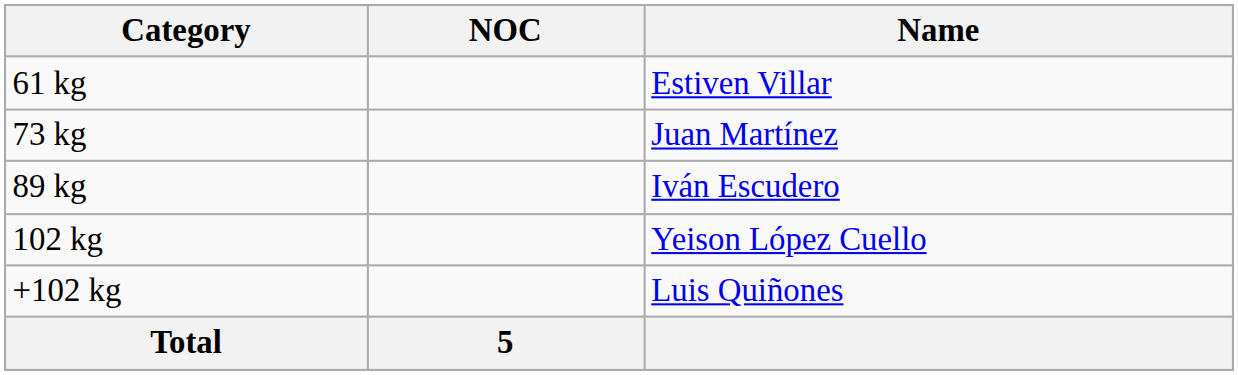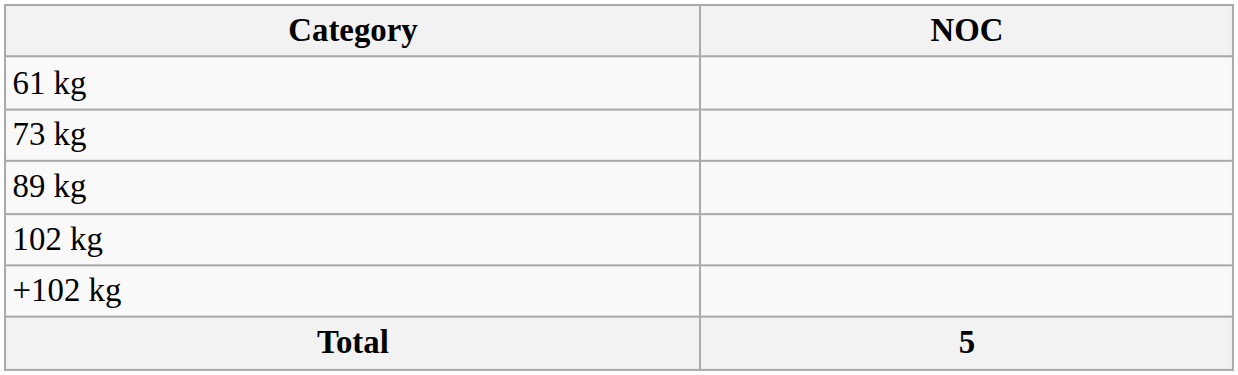- column: Name | Estiven Villar | Juan Martínez | Iván Escudero | Yeison López Cuello | Luis Quiñones
